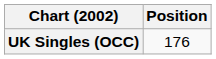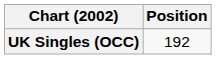UK Singles (OCC) | Position: 176 -> 192
